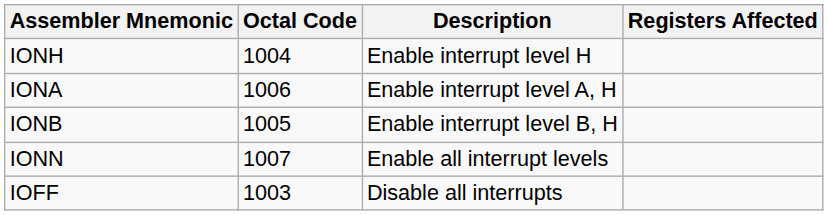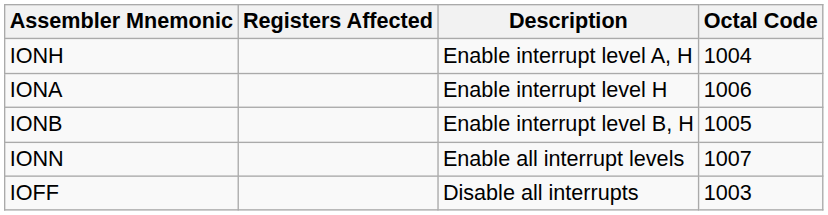columns swapped: Octal Code <-> Registers Affected
IONH | Description: Enable interrupt level H -> Enable interrupt level A, H
IONA | Description: Enable interrupt level A, H -> Enable interrupt level H
